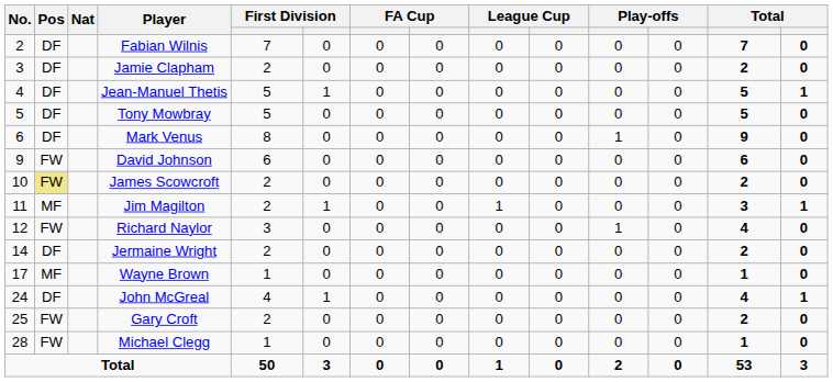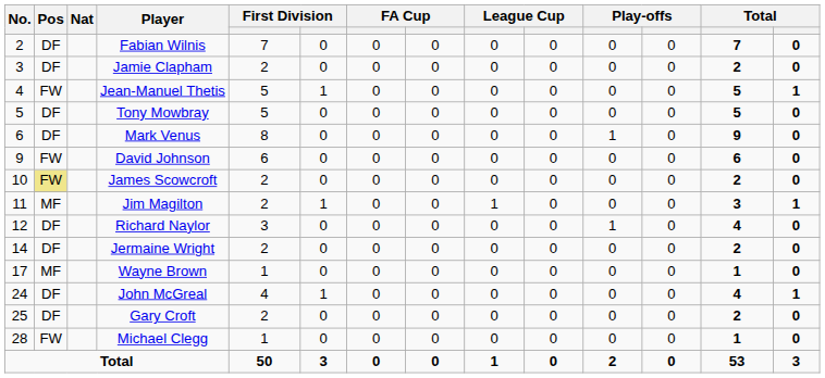Jean-Manuel Thetis | Pos: DF -> FW
Richard Naylor | Pos: FW -> DF
Gary Croft | Pos: FW -> DF
